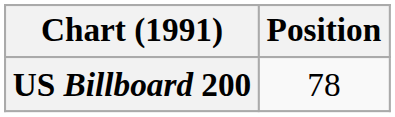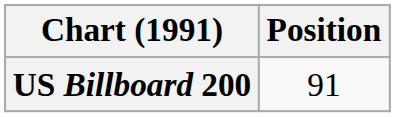US Billboard 200 | Position: 78 -> 91
